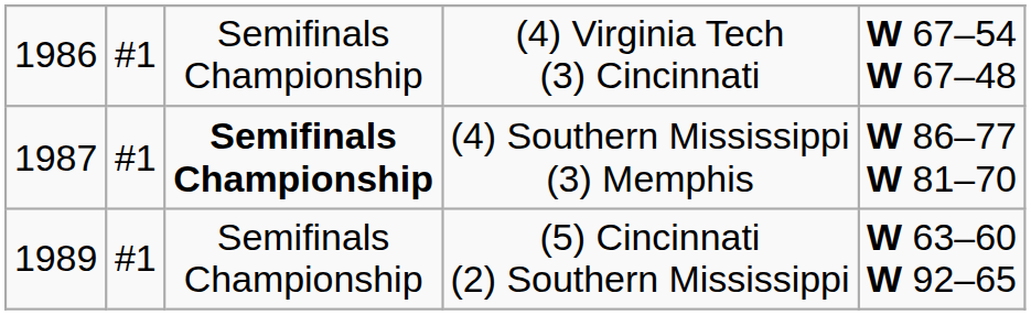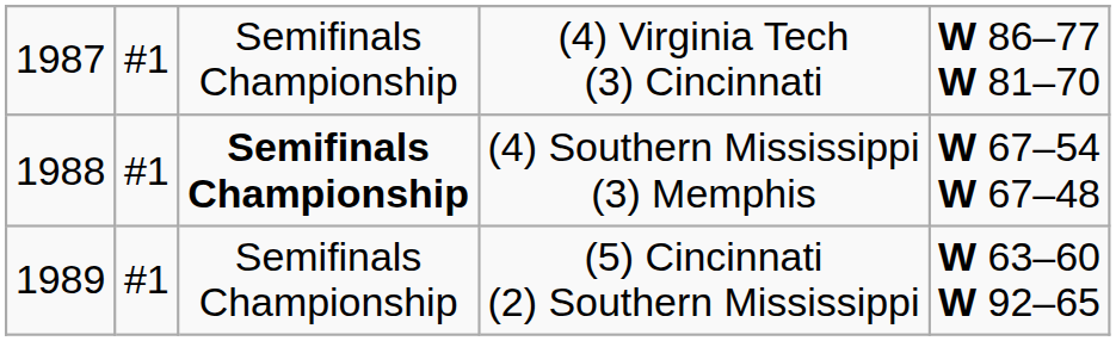(4) Virginia Tech (3) Cincinnati | column 1: 1986 -> 1987
(4) Virginia Tech (3) Cincinnati | column 5: W 67–54 W 67–48 -> W 86–77 W 81–70
(4) Southern Mississippi (3) Memphis | column 1: 1987 -> 1988
(4) Southern Mississippi (3) Memphis | column 5: W 86–77 W 81–70 -> W 67–54 W 67–48
